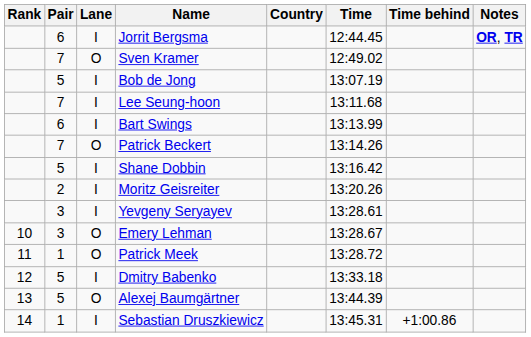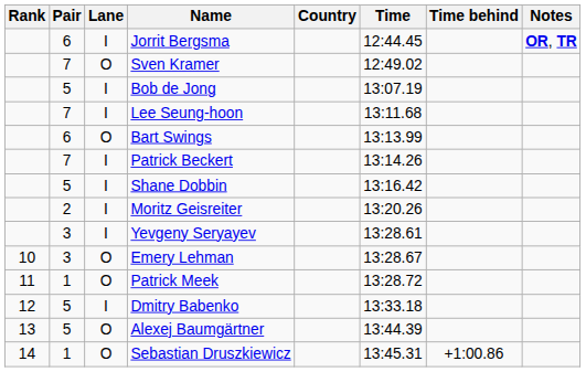Bart Swings | Lane: I -> O
Patrick Beckert | Lane: O -> I
Sebastian Druszkiewicz | Lane: I -> O
